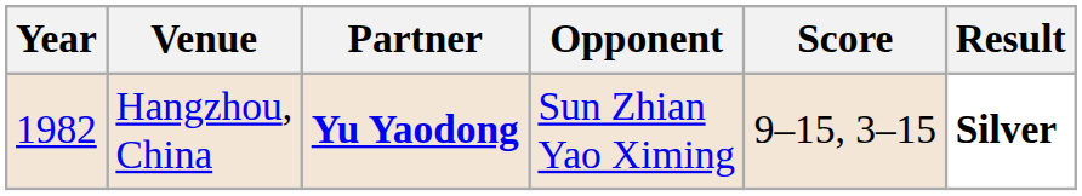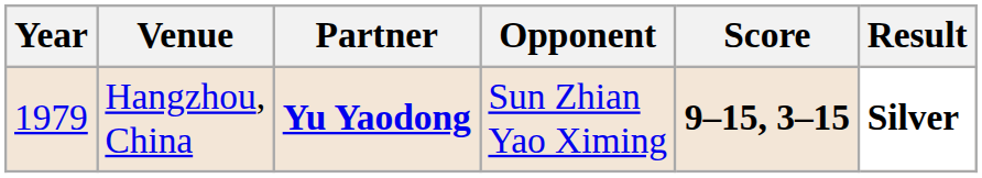Hangzhou, China | Year: 1982 -> 1979
Hangzhou, China | Score: normal -> bold
